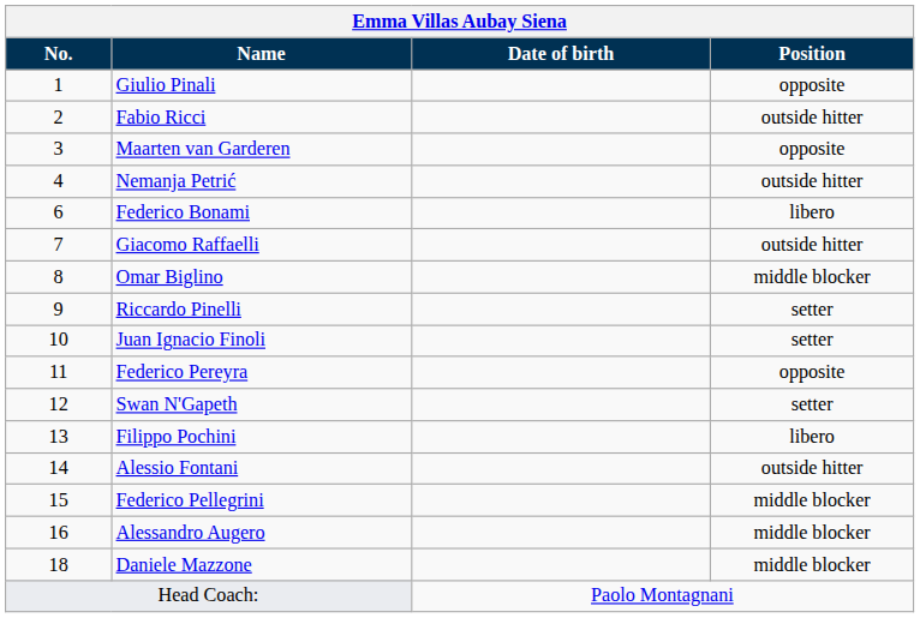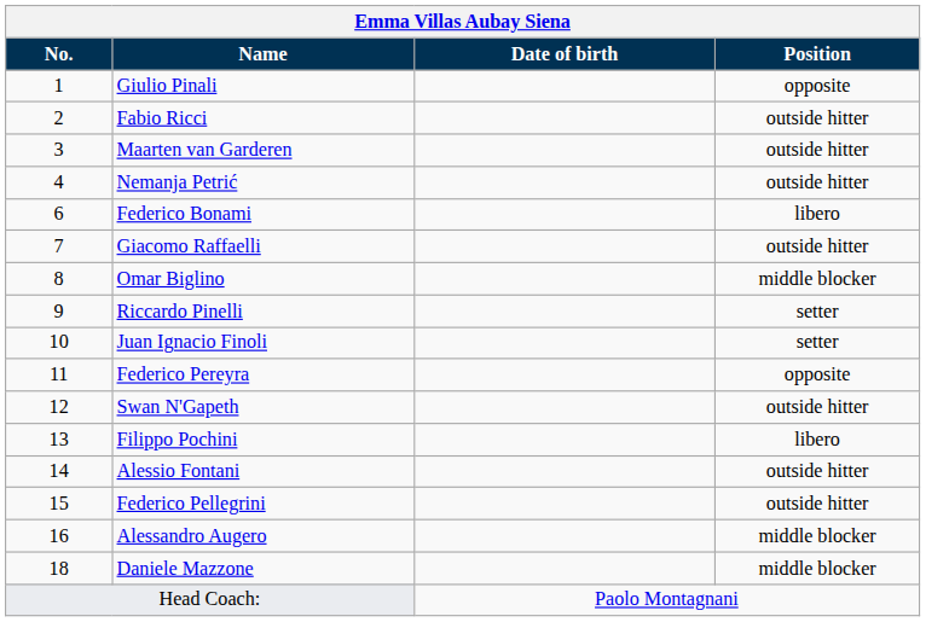Maarten van Garderen | Position: opposite -> outside hitter
Swan N'Gapeth | Position: setter -> outside hitter
Federico Pellegrini | Position: middle blocker -> outside hitter
